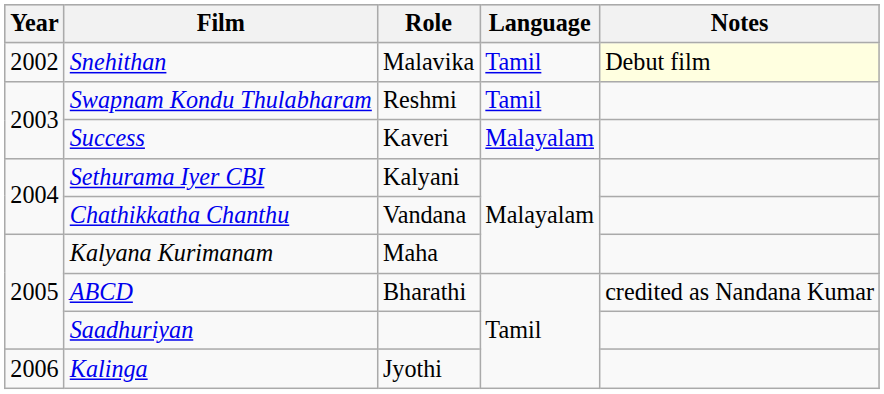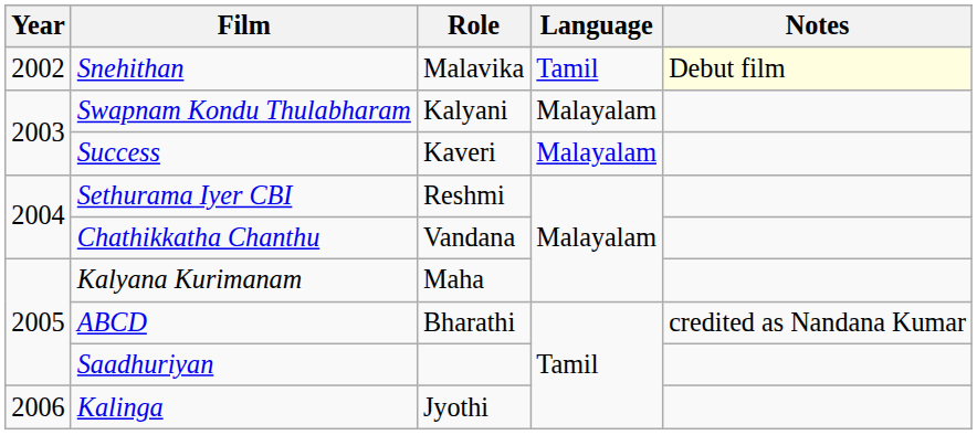Swapnam Kondu Thulabharam | Role: Reshmi -> Kalyani
Swapnam Kondu Thulabharam | Language: Tamil -> Malayalam
Sethurama Iyer CBI | Role: Kalyani -> Reshmi
